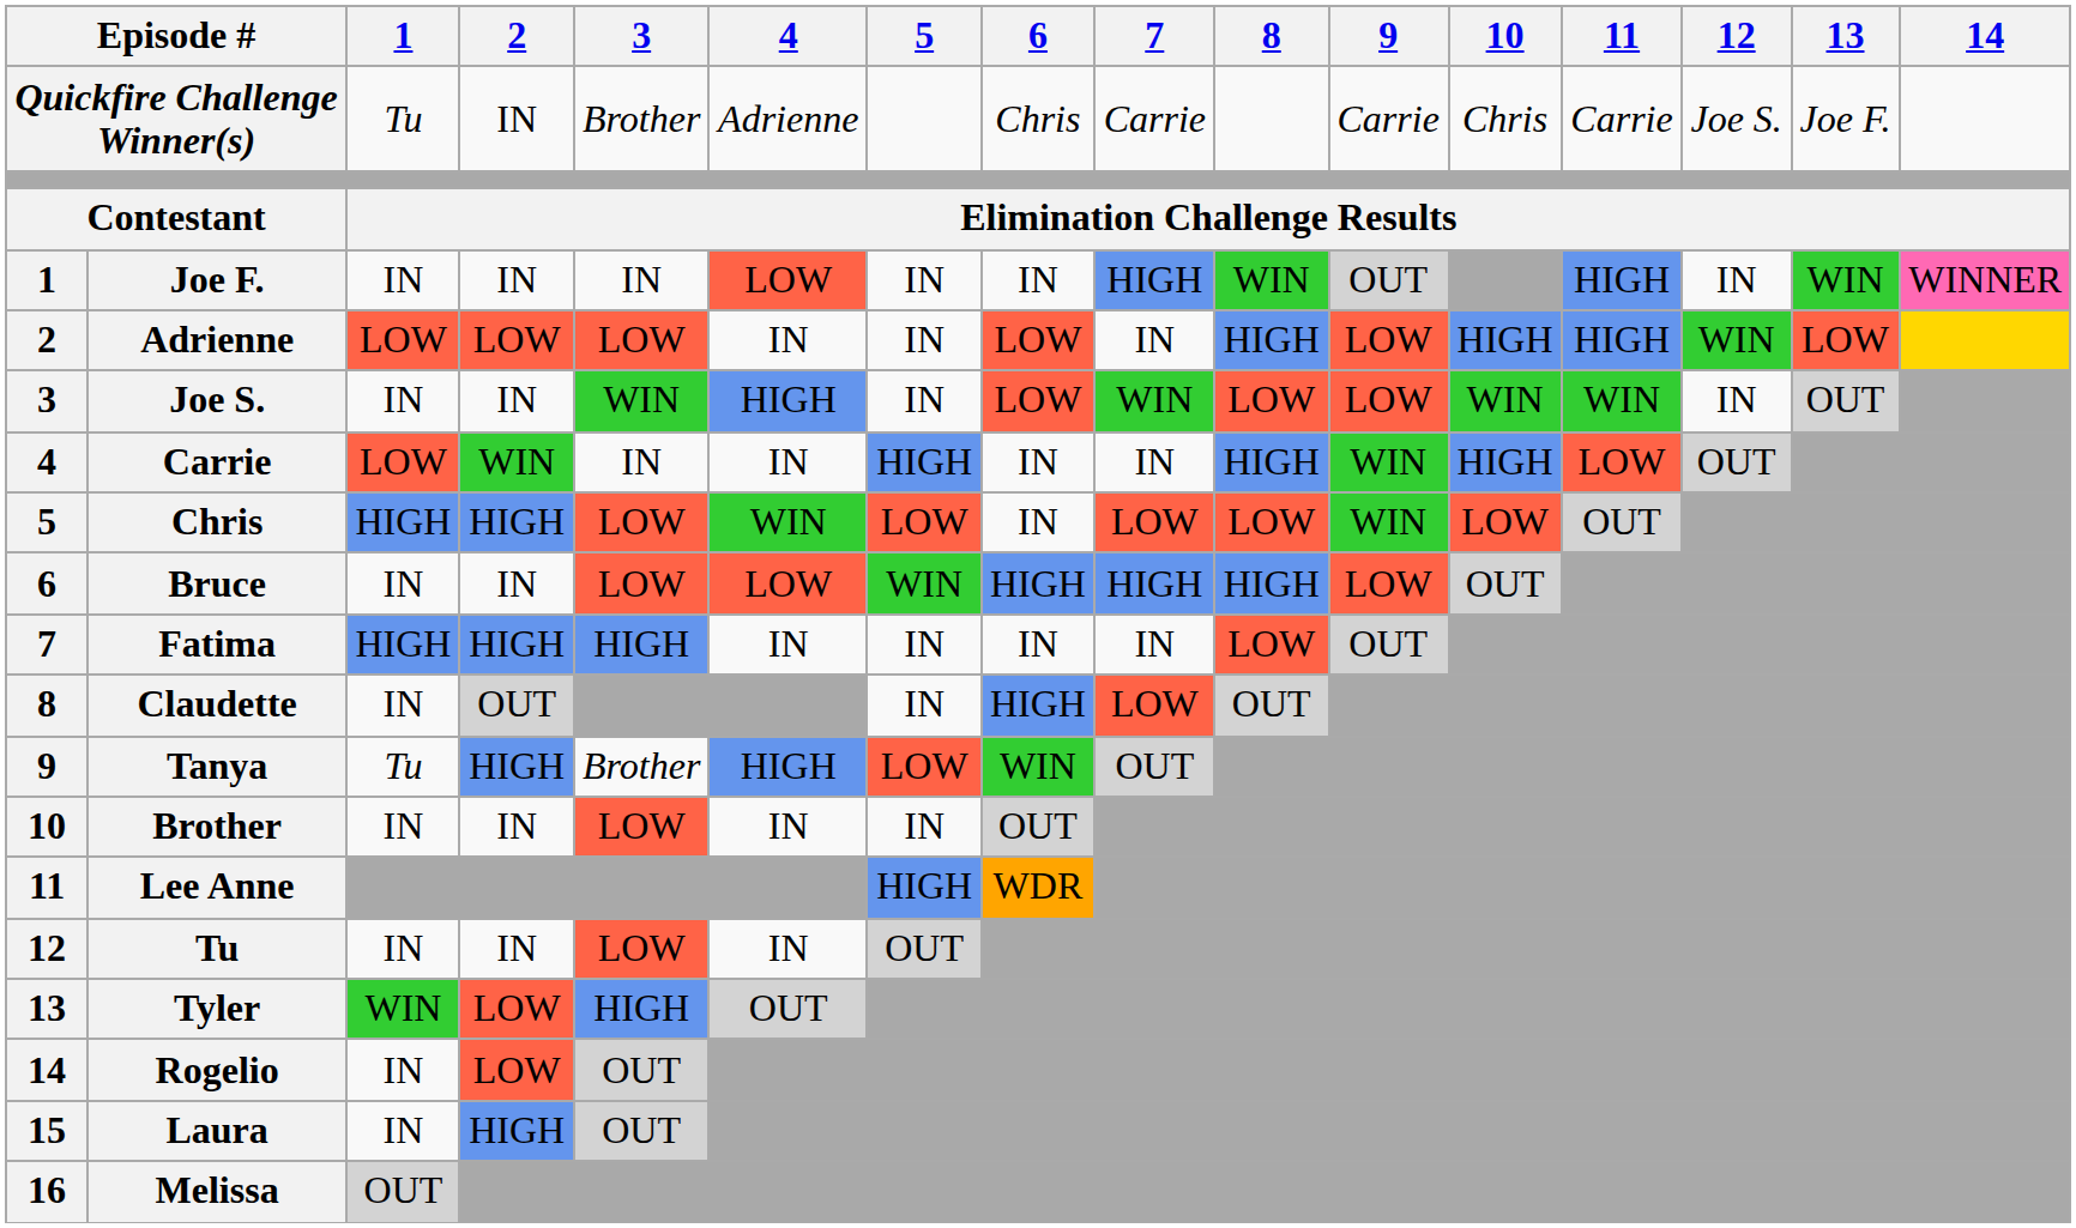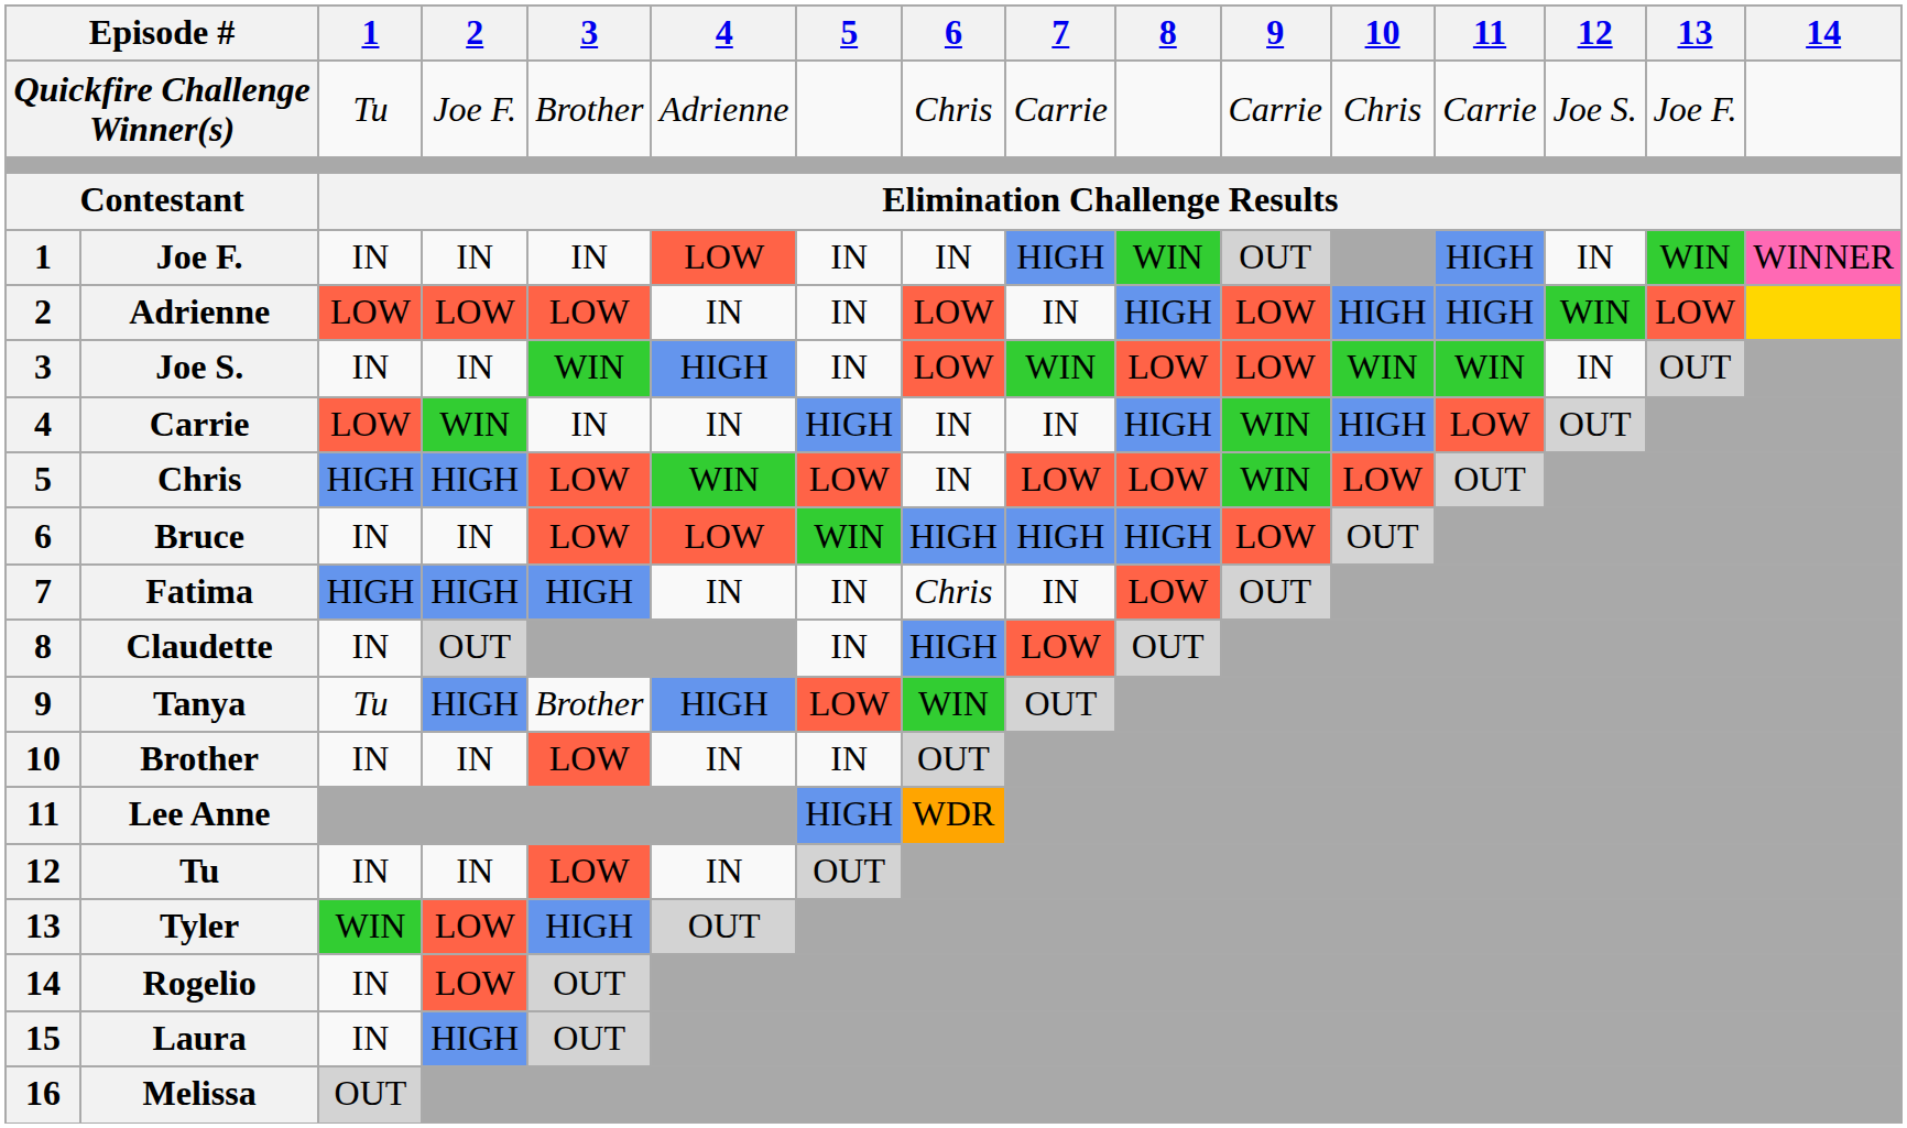Quickfire Challenge Winner(s) | 2: IN -> Joe F.
Fatima | 6: IN -> Chris
